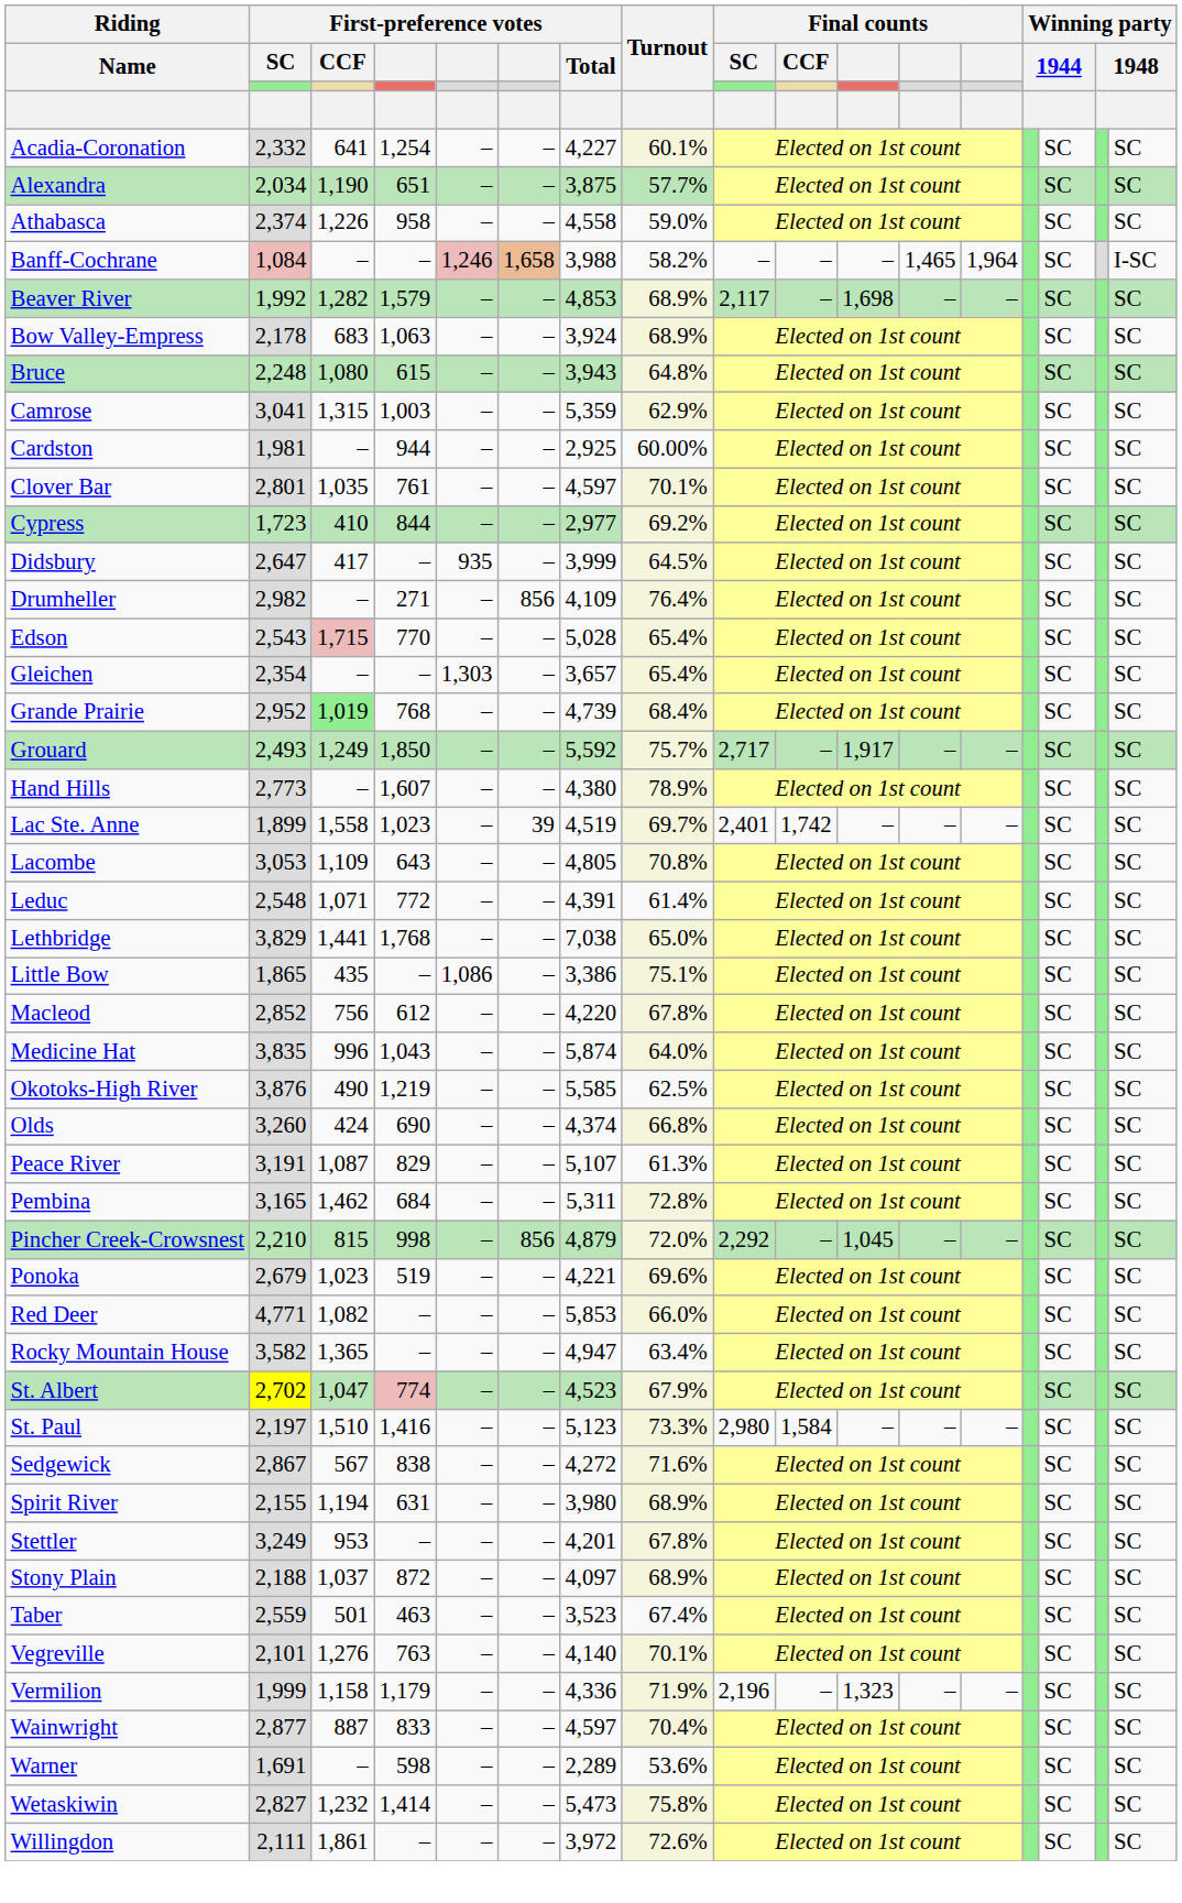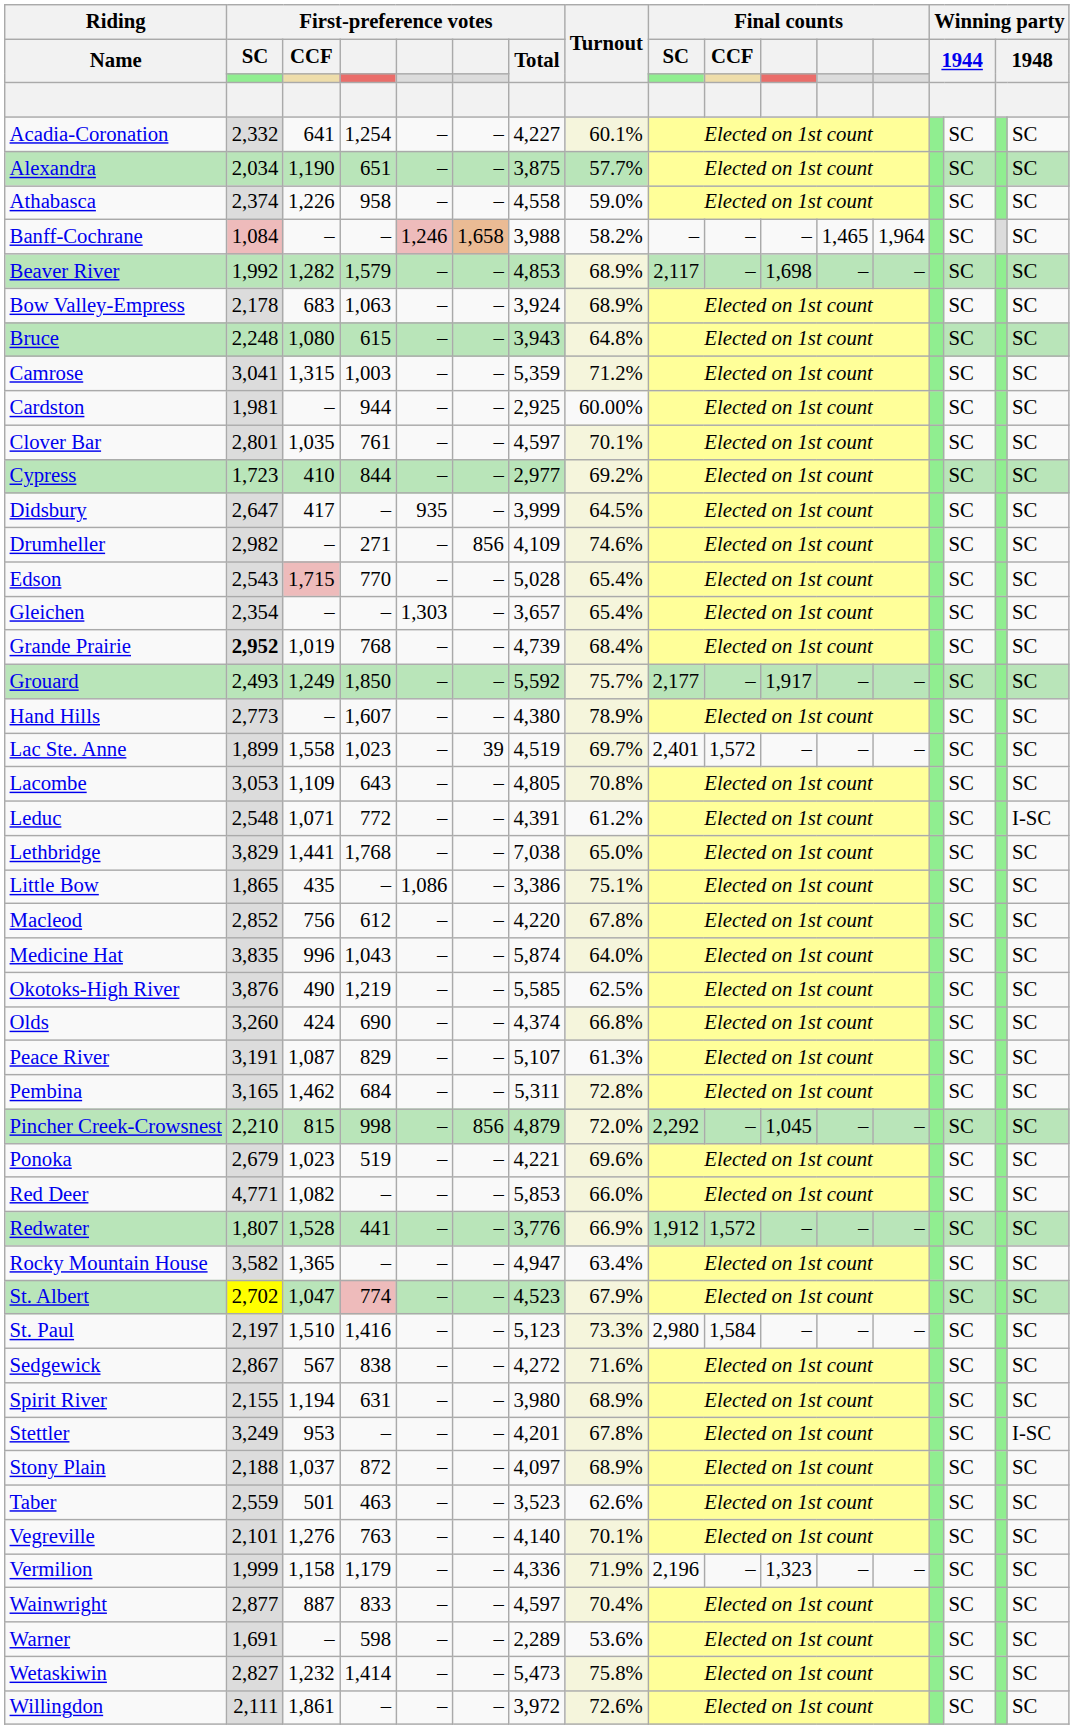Banff-Cochrane | column 17: I-SC -> SC
Camrose | Turnout: 62.9% -> 71.2%
Drumheller | Turnout: 76.4% -> 74.6%
Grande Prairie | First-preference votes / SC: normal -> bold
Grande Prairie | First-preference votes / CCF: lightgreen background -> no background
Grouard | Final counts / SC: 2,717 -> 2,177
Lac Ste. Anne | Final counts / CCF: 1,742 -> 1,572
Leduc | Turnout: 61.4% -> 61.2%
Leduc | column 17: SC -> I-SC
+ row: Redwater | 1,807 | 1,528 | 441 | – | – | 3,776 | 66.9% | 1,912 | 1,572 | – | – | – | SC | SC
Stettler | column 17: SC -> I-SC
Taber | Turnout: 67.4% -> 62.6%
